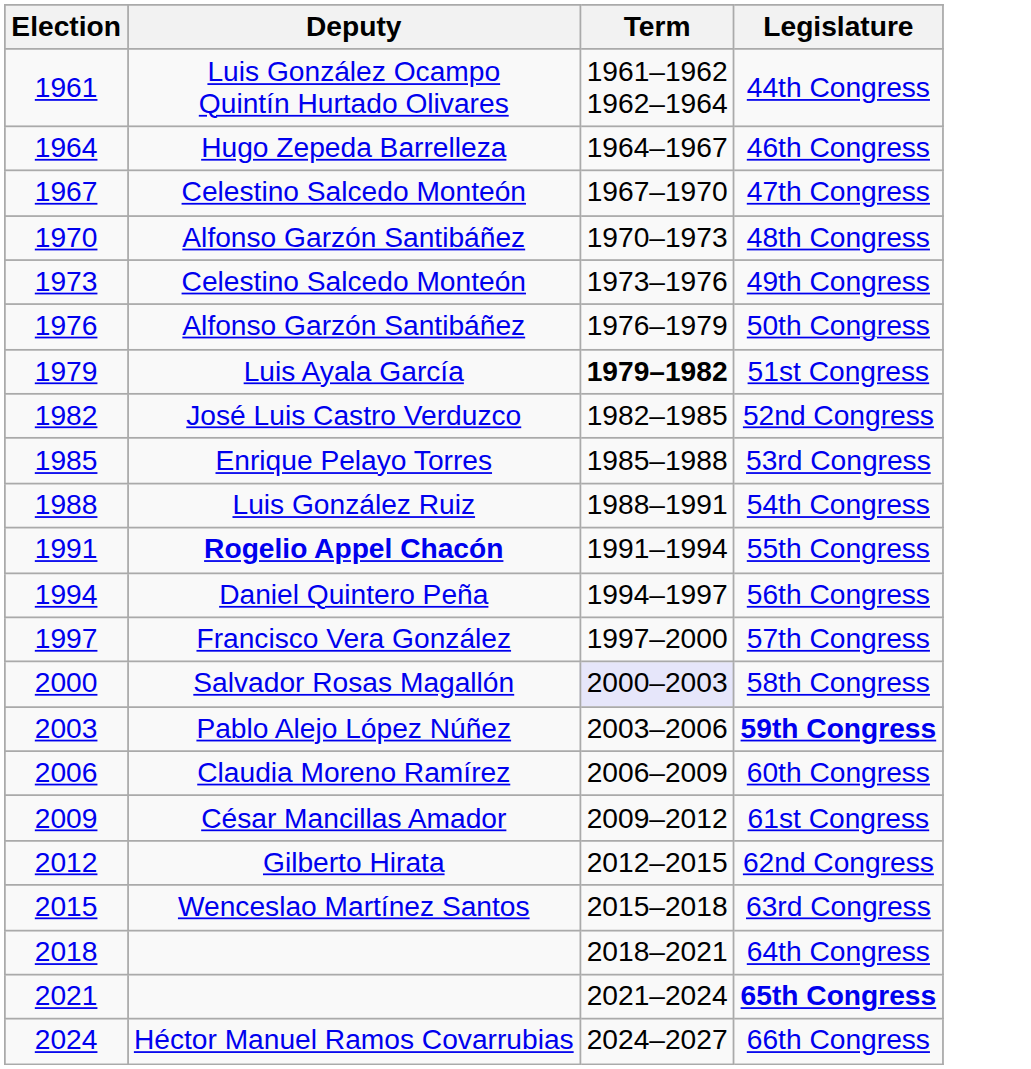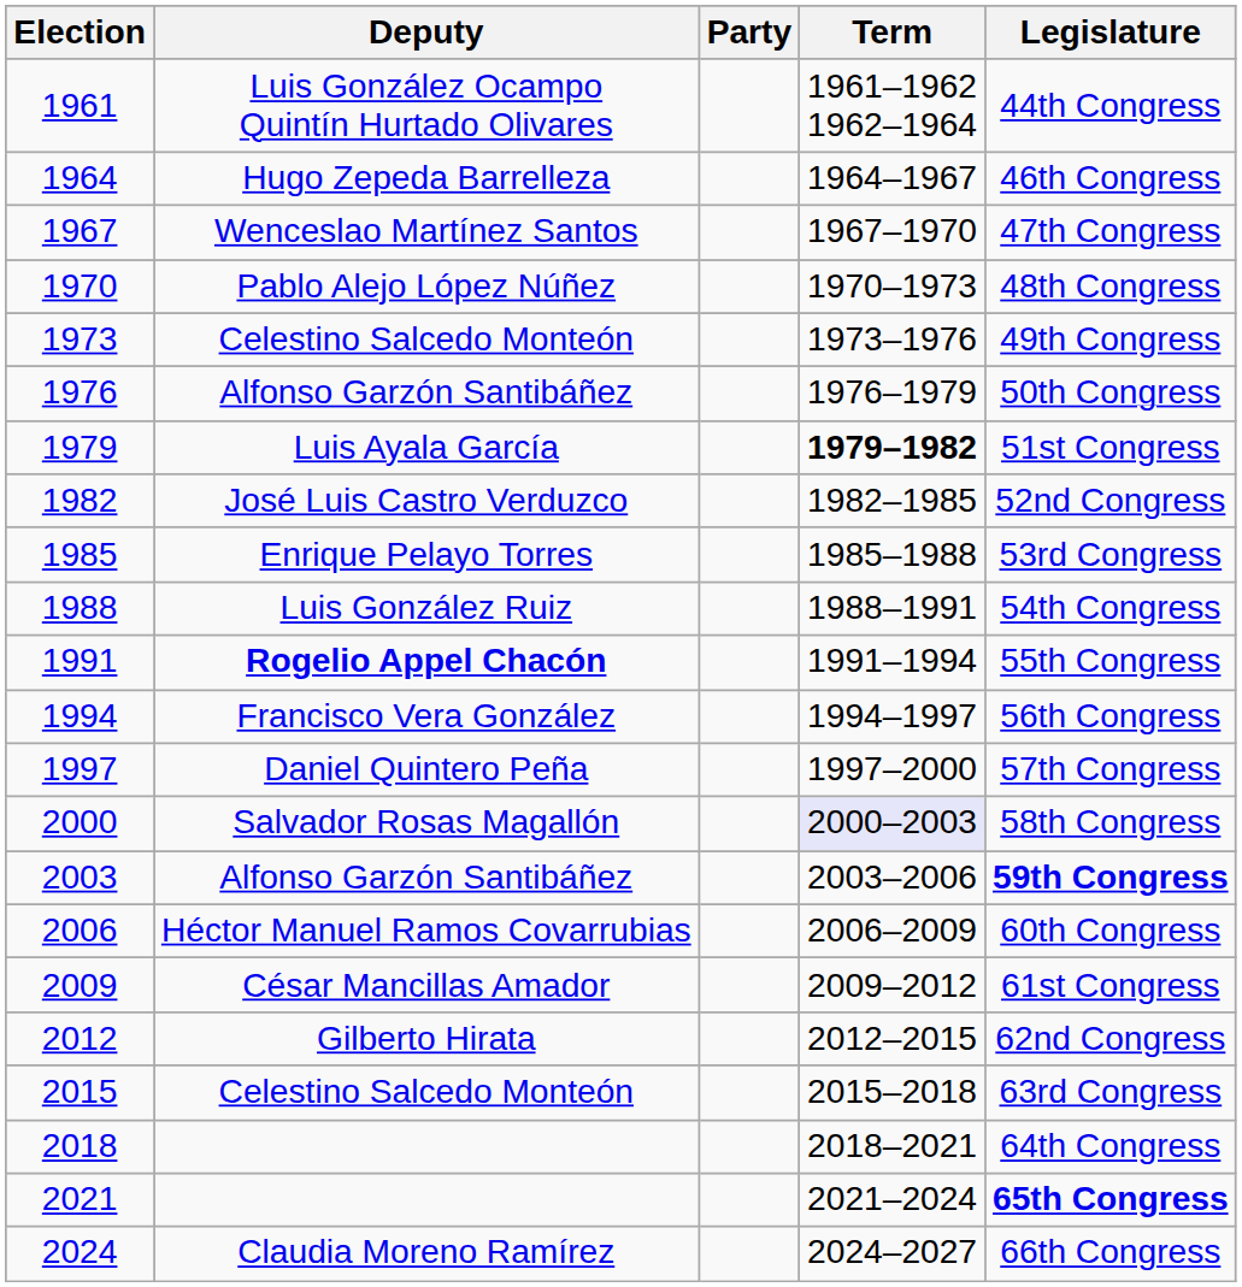+ column: Party
1967 | Deputy: Celestino Salcedo Monteón -> Wenceslao Martínez Santos
1970 | Deputy: Alfonso Garzón Santibáñez -> Pablo Alejo López Núñez
1994 | Deputy: Daniel Quintero Peña -> Francisco Vera González
1997 | Deputy: Francisco Vera González -> Daniel Quintero Peña
2003 | Deputy: Pablo Alejo López Núñez -> Alfonso Garzón Santibáñez
2006 | Deputy: Claudia Moreno Ramírez -> Héctor Manuel Ramos Covarrubias
2015 | Deputy: Wenceslao Martínez Santos -> Celestino Salcedo Monteón
2024 | Deputy: Héctor Manuel Ramos Covarrubias -> Claudia Moreno Ramírez
